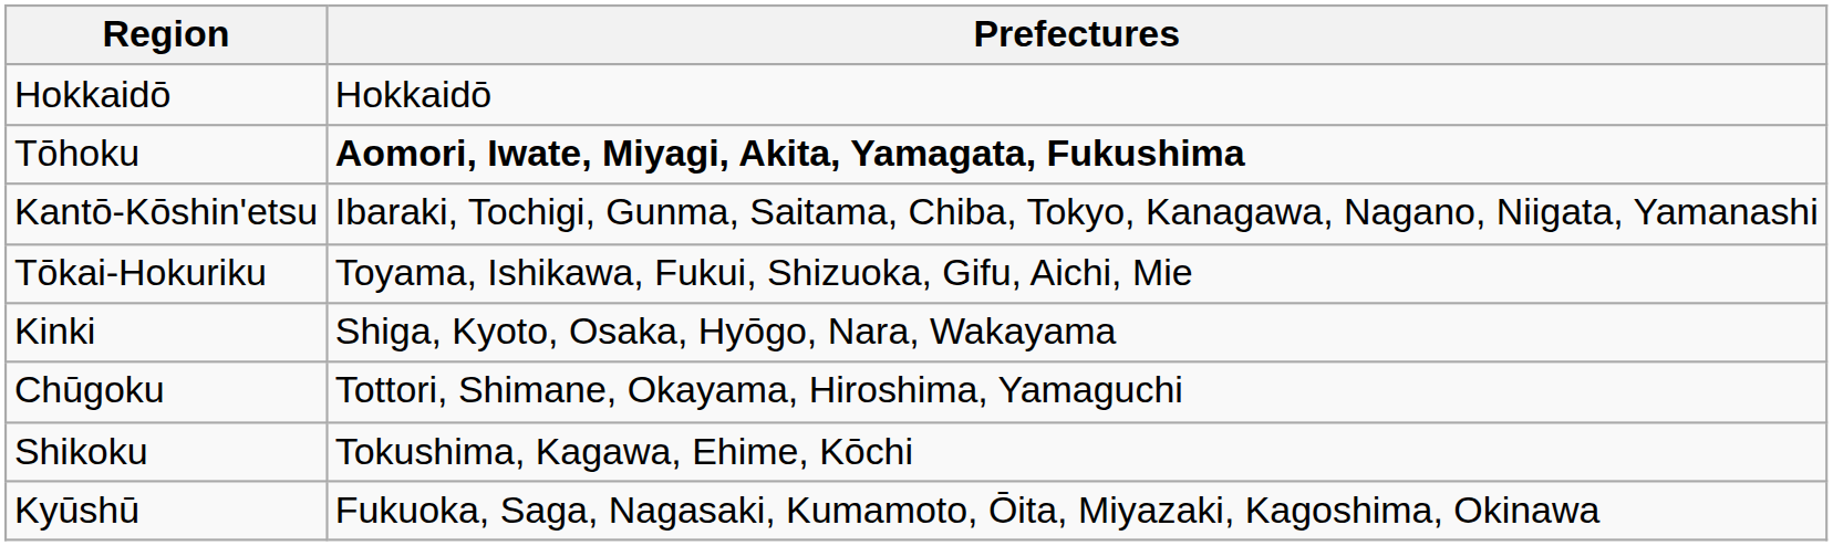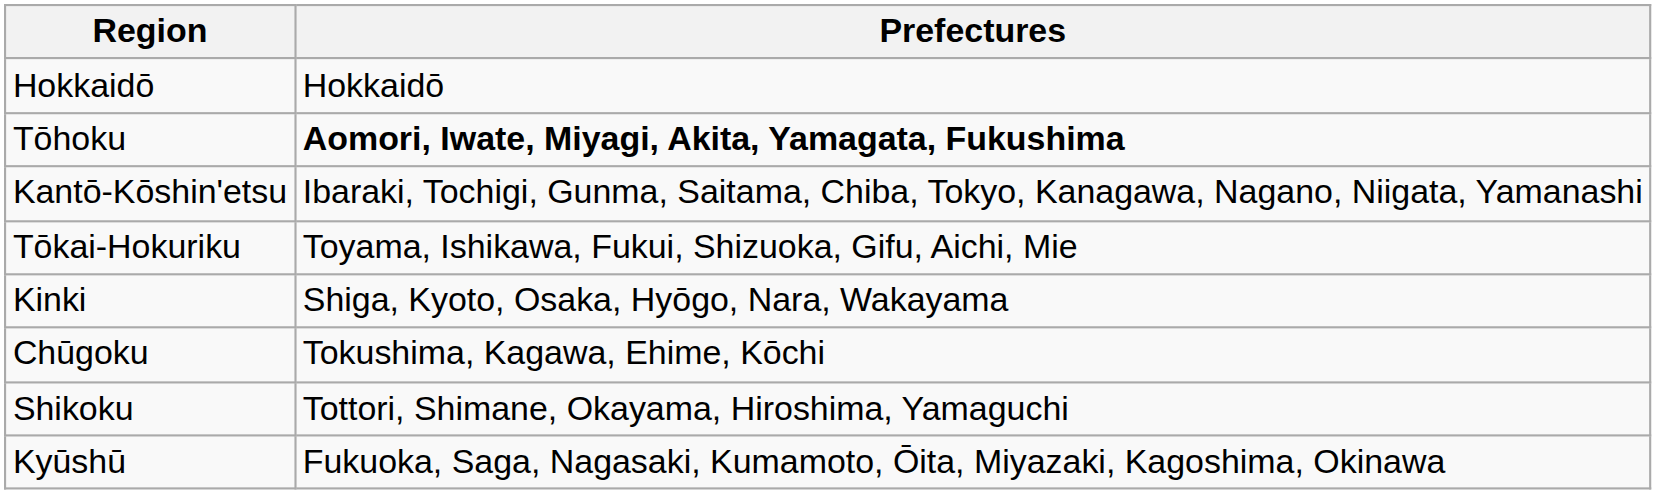Chūgoku | Prefectures: Tottori, Shimane, Okayama, Hiroshima, Yamaguchi -> Tokushima, Kagawa, Ehime, Kōchi
Shikoku | Prefectures: Tokushima, Kagawa, Ehime, Kōchi -> Tottori, Shimane, Okayama, Hiroshima, Yamaguchi
